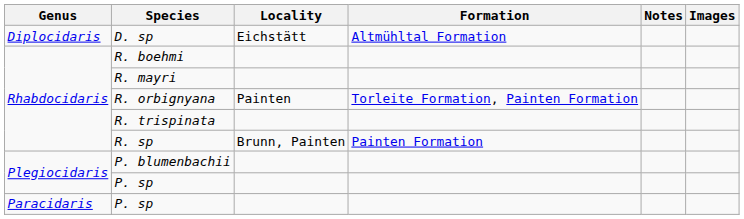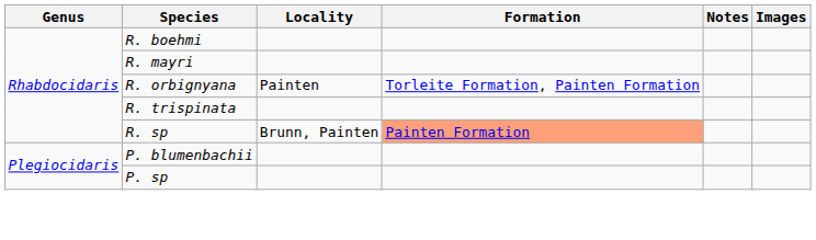- row: Diplocidaris | D. sp | Eichstätt | Altmühltal Formation
R. sp | Formation: no background -> lightsalmon background
- row: Paracidaris | P. sp
